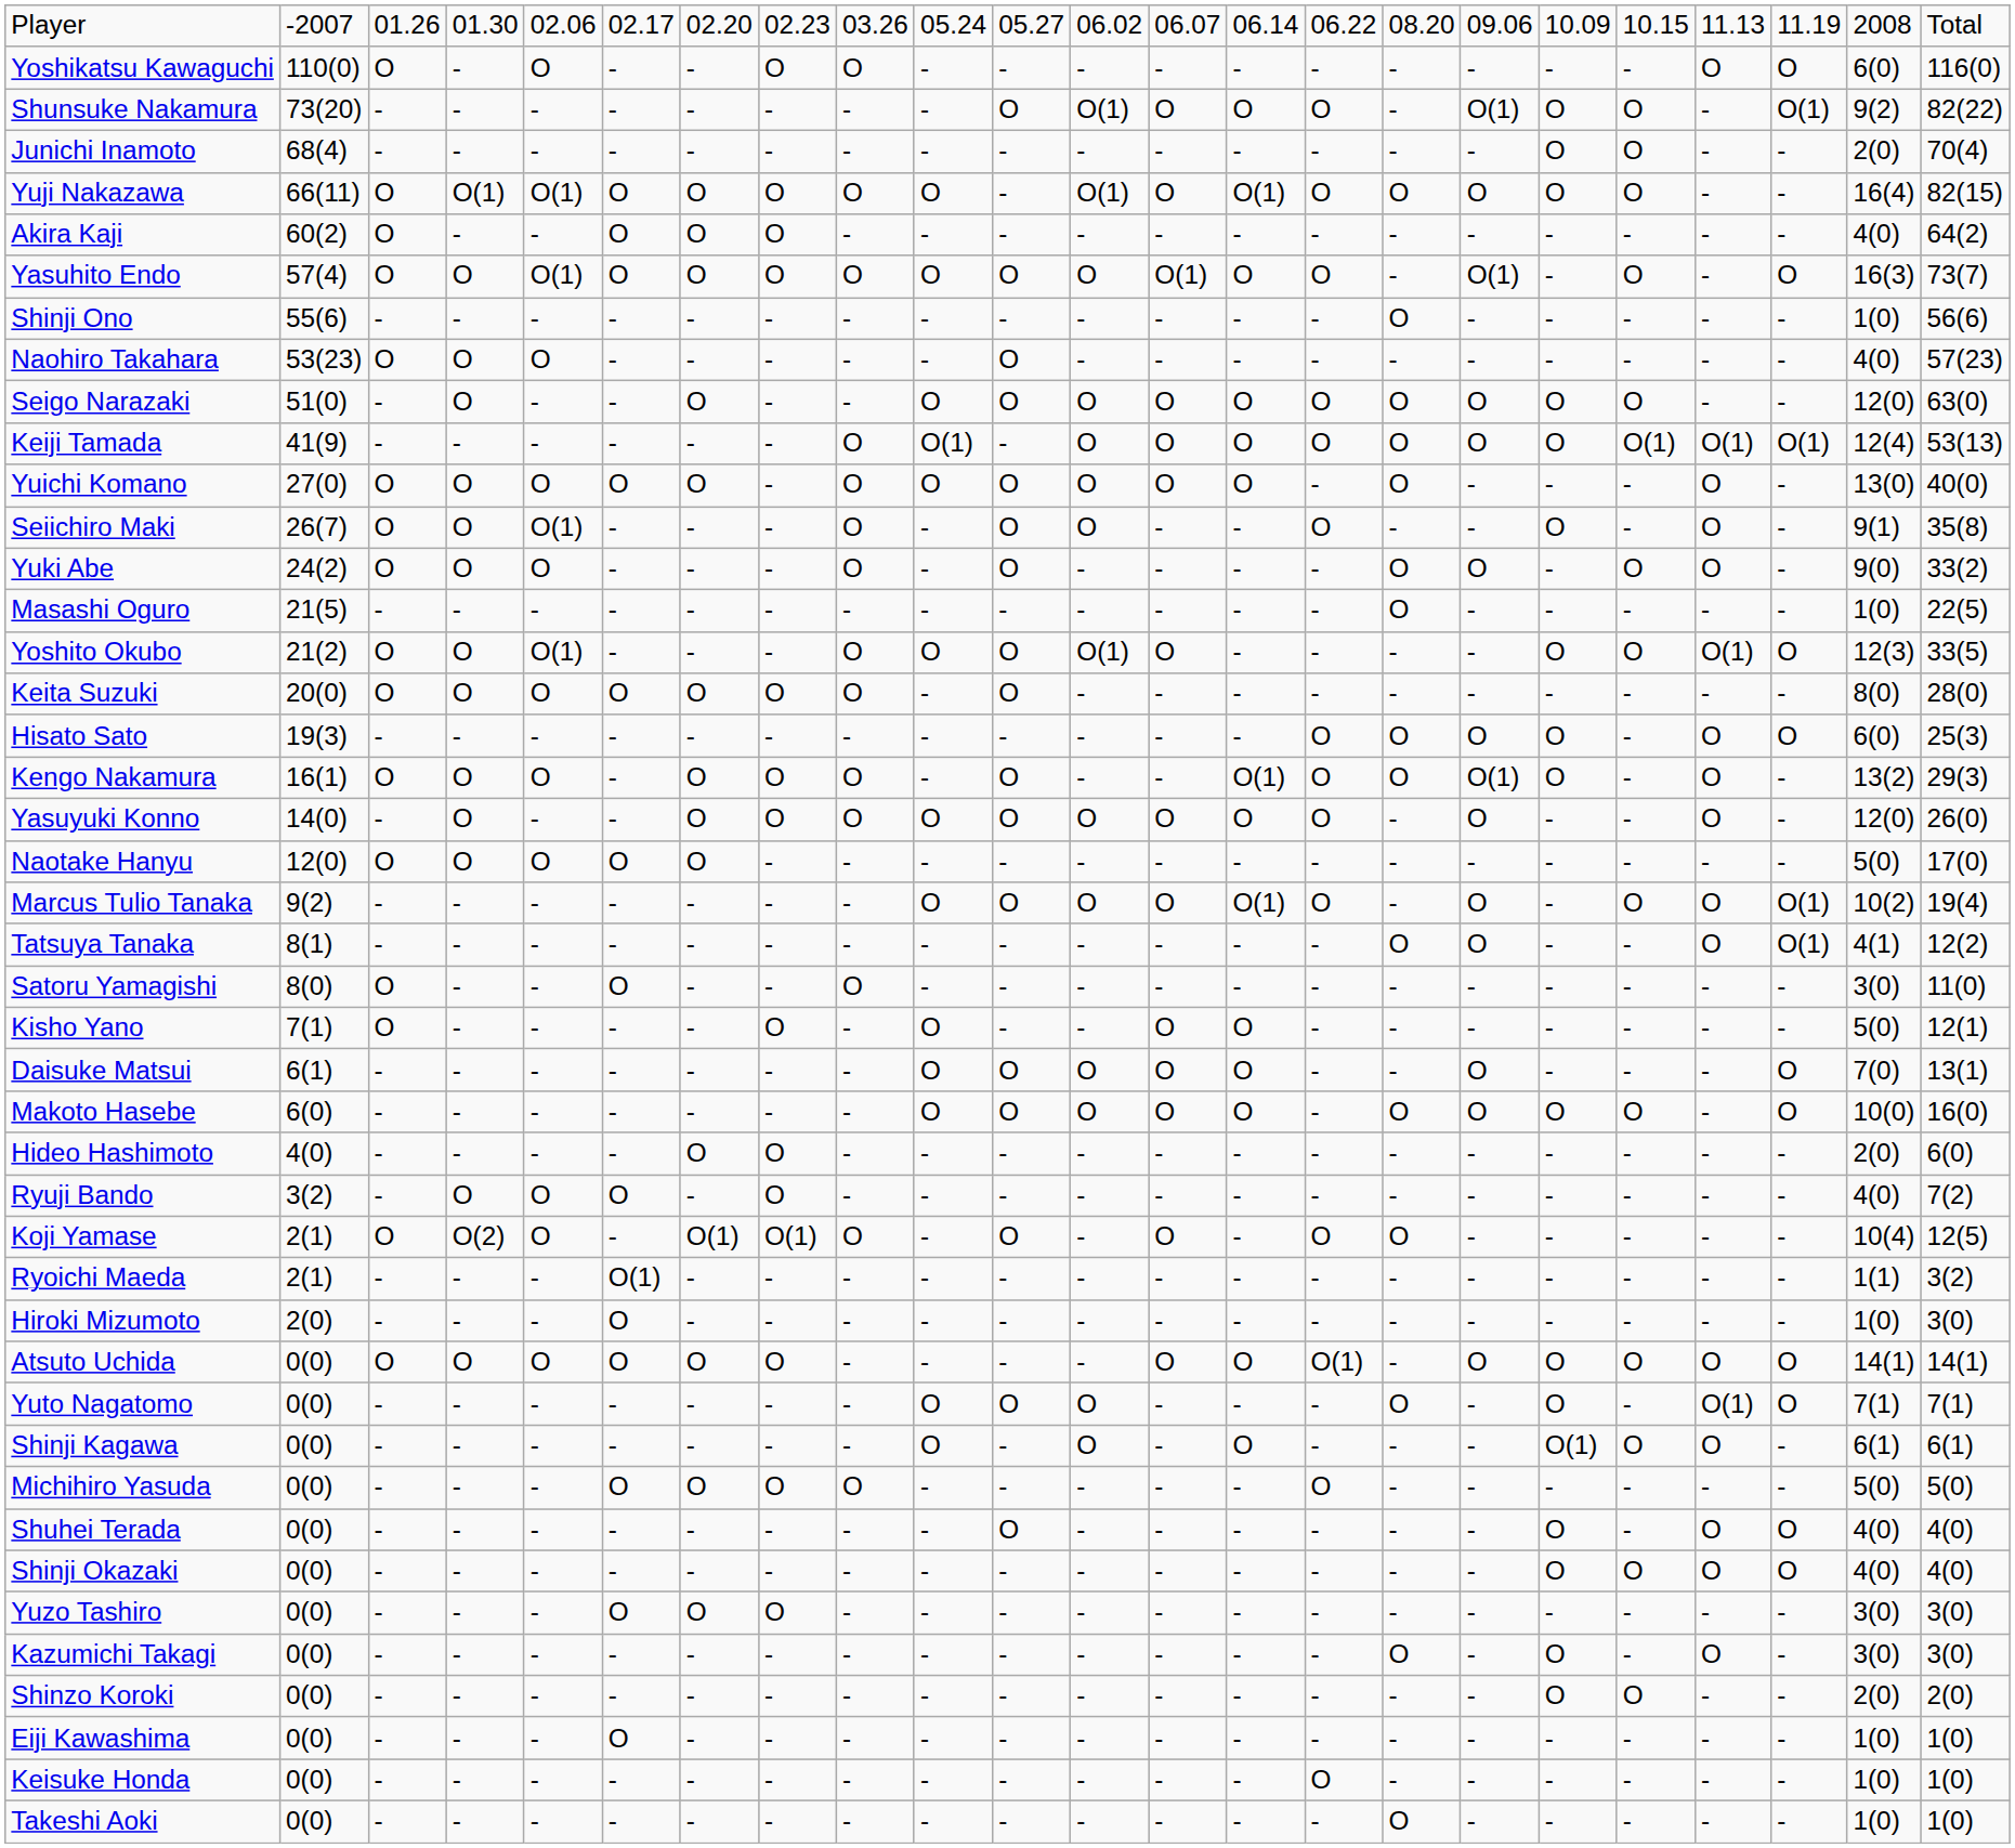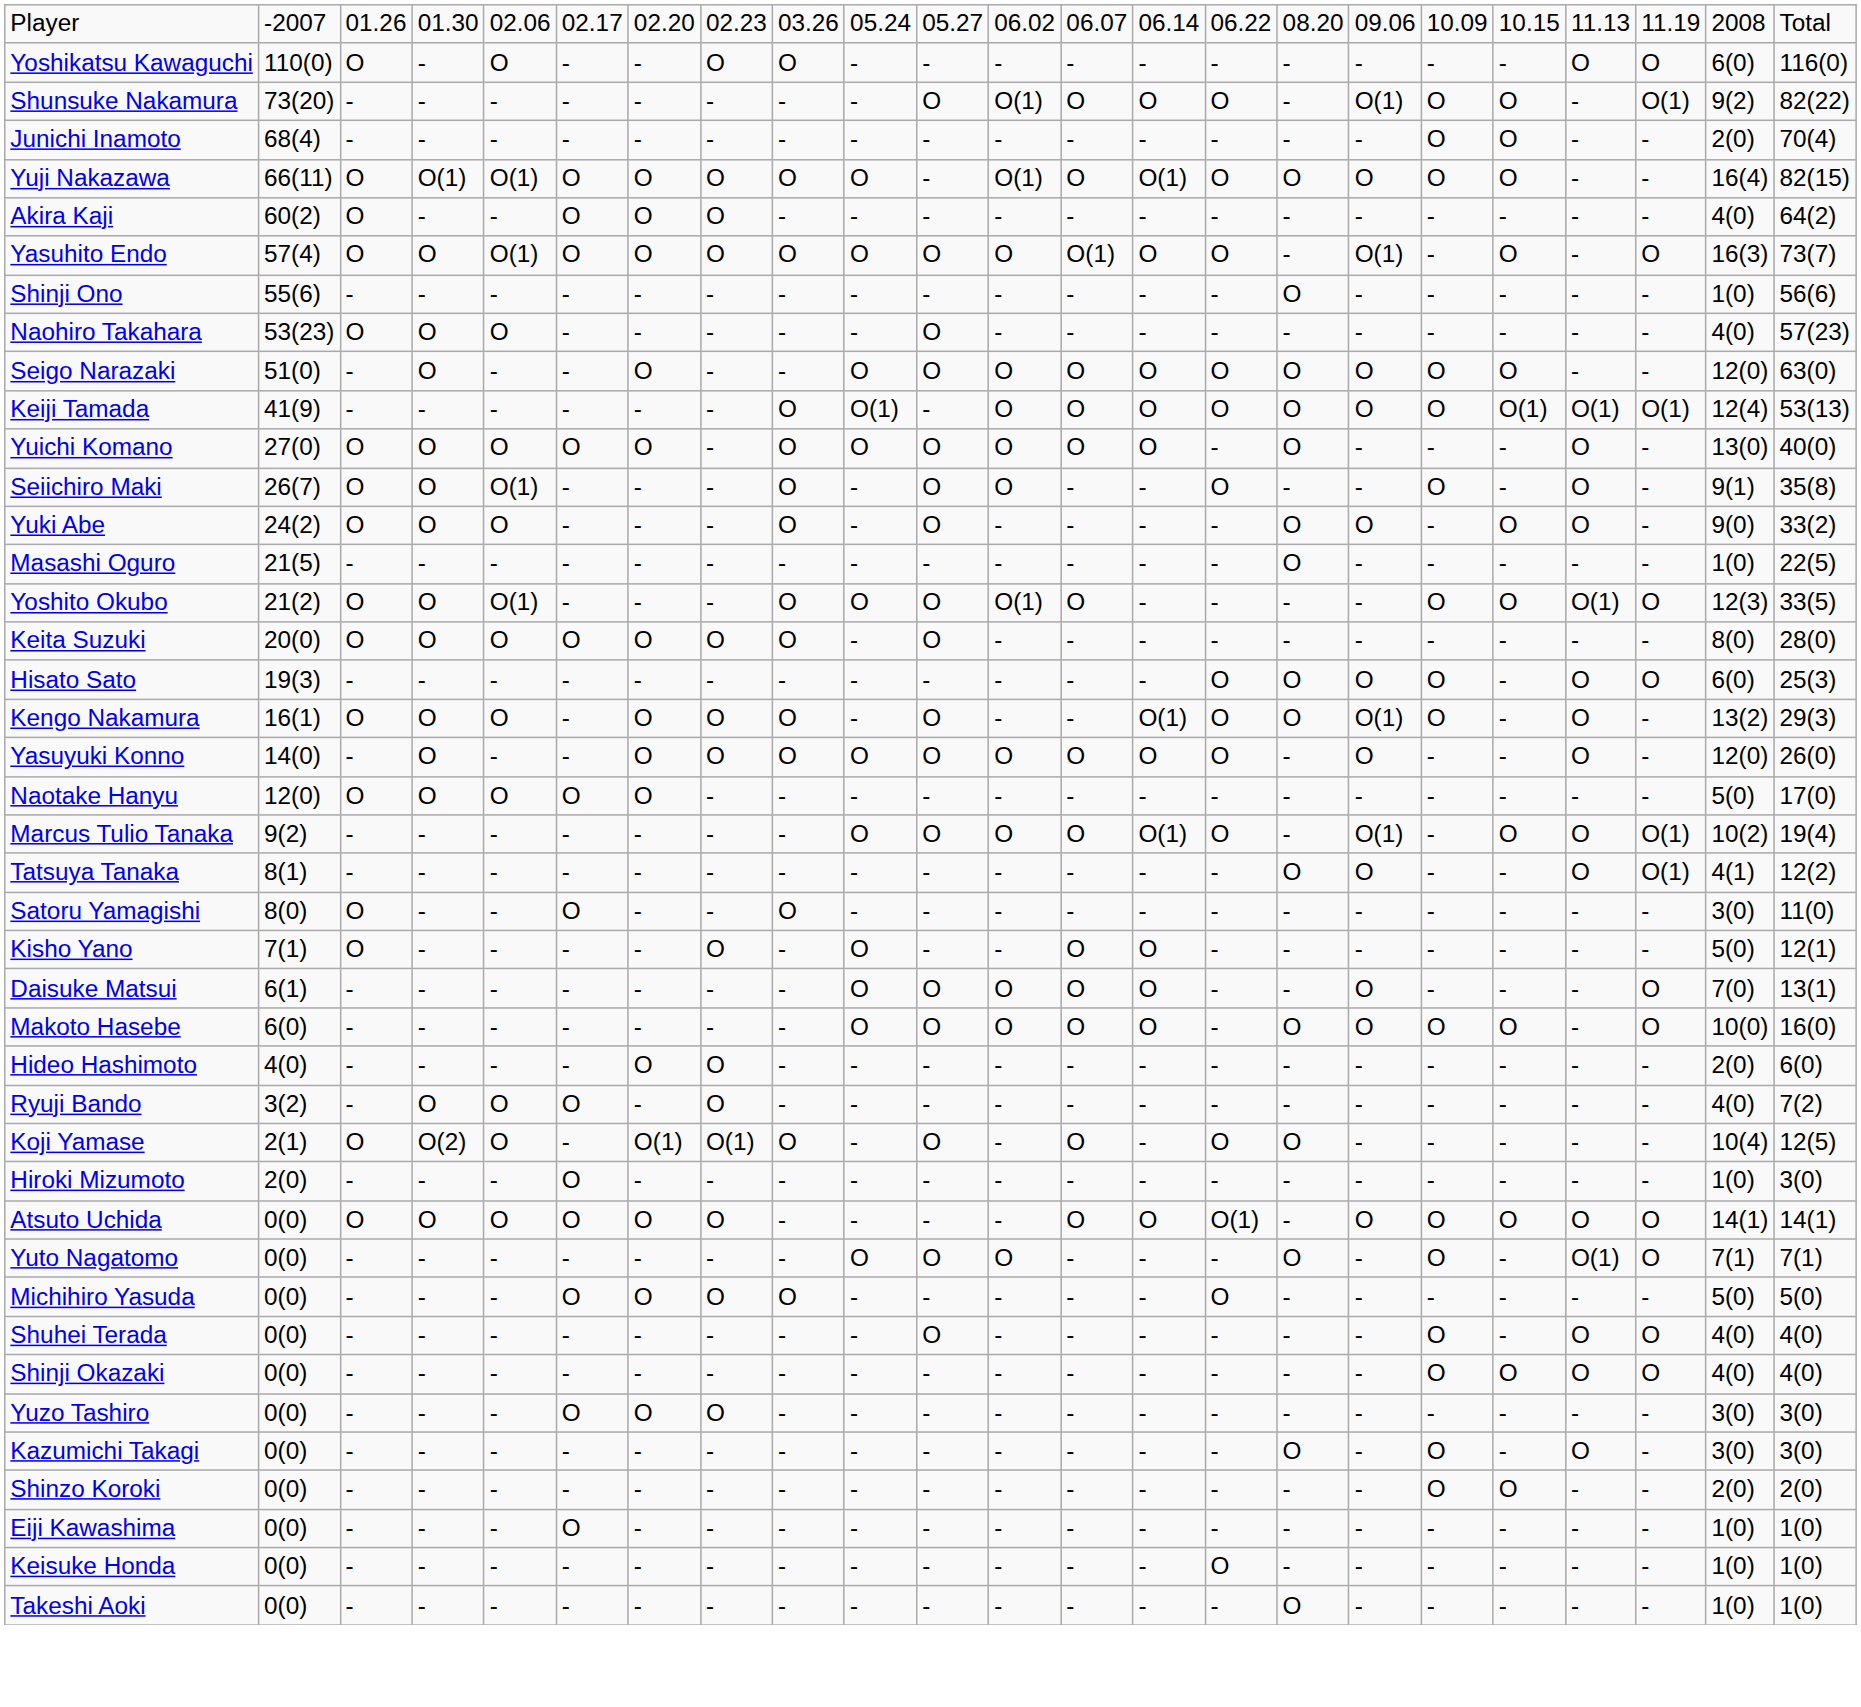Marcus Tulio Tanaka | column 17: O -> O(1)
- row: Ryoichi Maeda | 2(1) | - | - | - | O(1) | - | - | - | - | - | - | - | - | - | - | - | - | - | - | - | 1(1) | 3(2)
- row: Shinji Kagawa | 0(0) | - | - | - | - | - | - | - | O | - | O | - | O | - | - | - | O(1) | O | O | - | 6(1) | 6(1)
